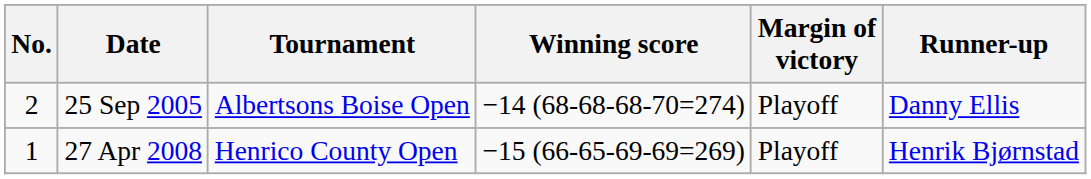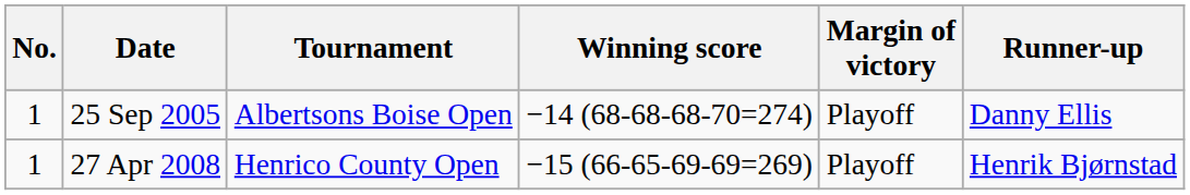25 Sep 2005 | No.: 2 -> 1
